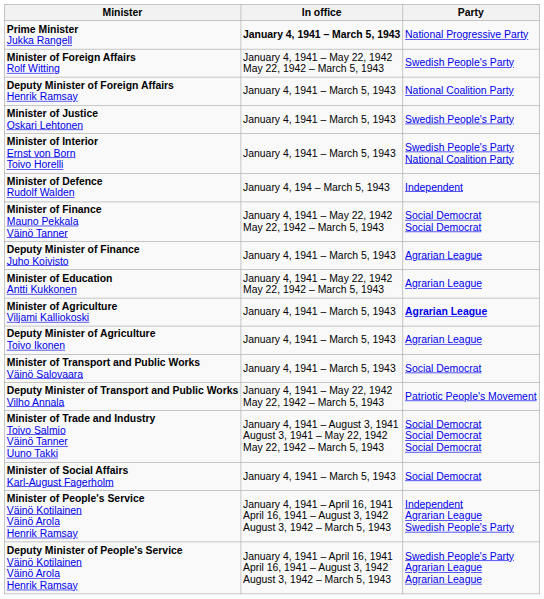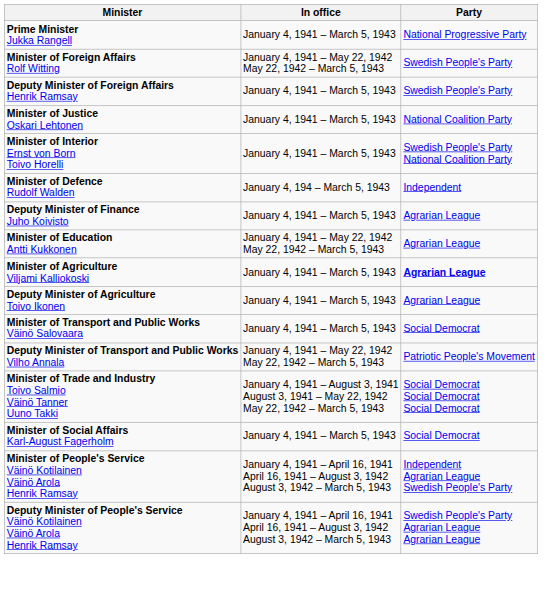Prime Minister Jukka Rangell | In office: bold -> normal
Deputy Minister of Foreign Affairs Henrik Ramsay | Party: National Coalition Party -> Swedish People's Party
Minister of Justice Oskari Lehtonen | Party: Swedish People's Party -> National Coalition Party
- row: Minister of Finance Mauno Pekkala Väinö Tanner | January 4, 1941 – May 22, 1942 May 22, 1942 – March 5, 1943 | Social Democrat Social Democrat
